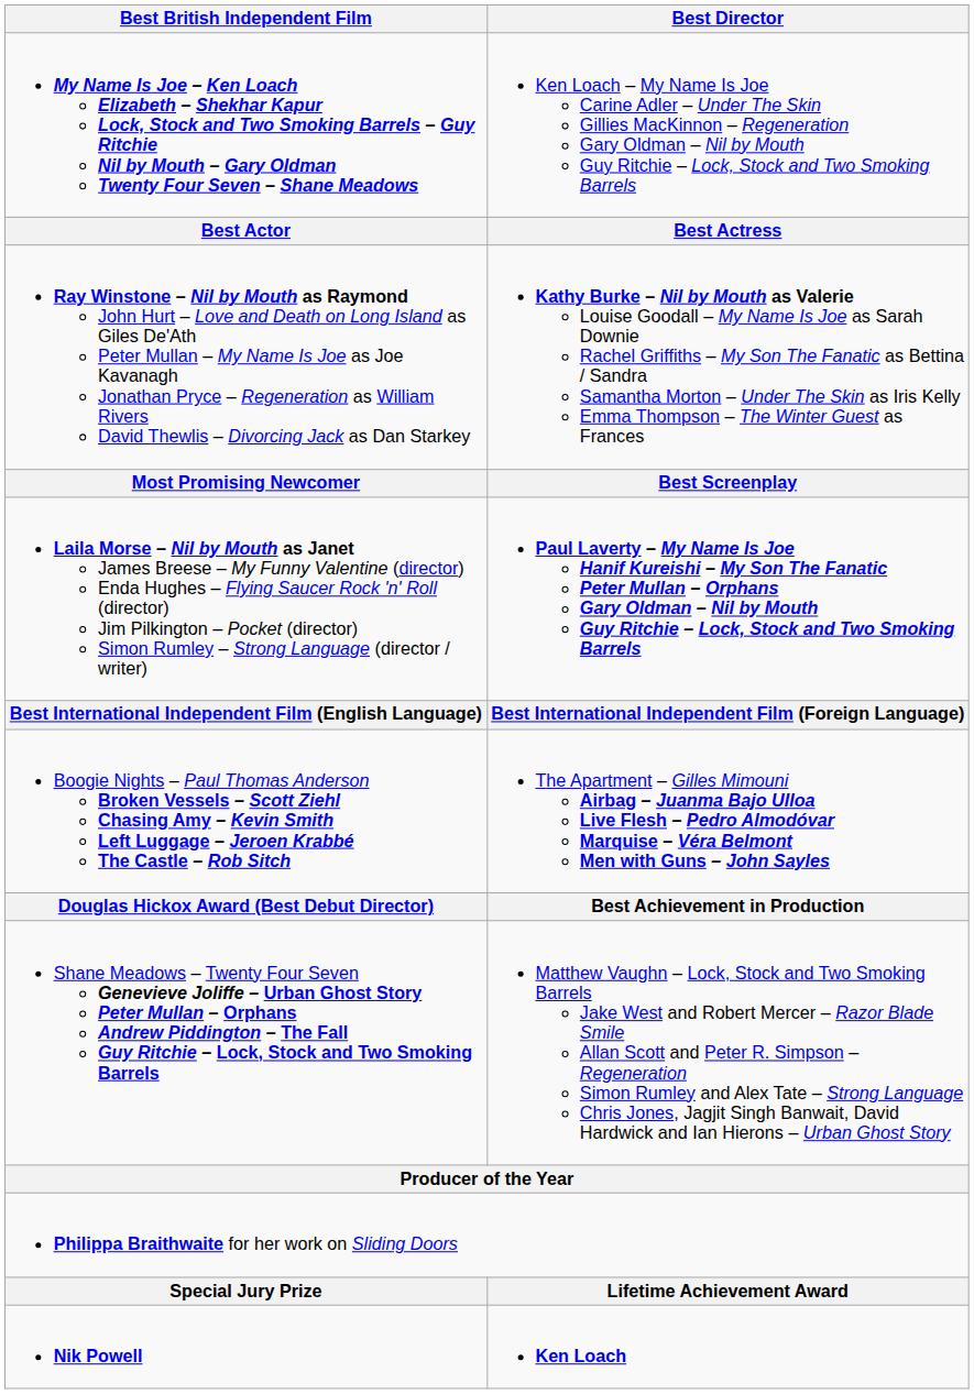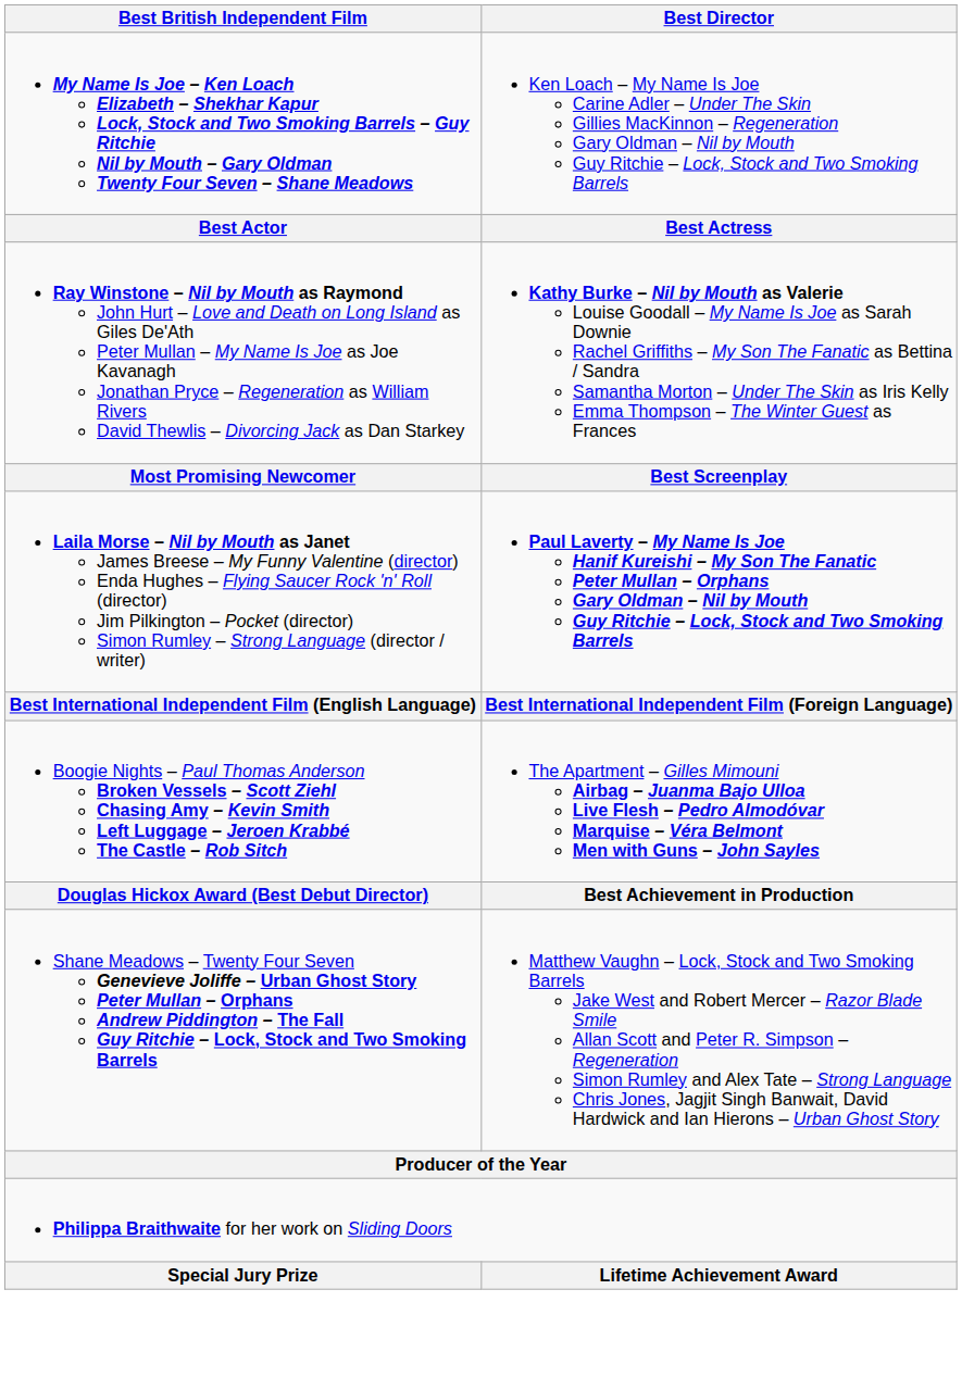- row: Nik Powell | Ken Loach
